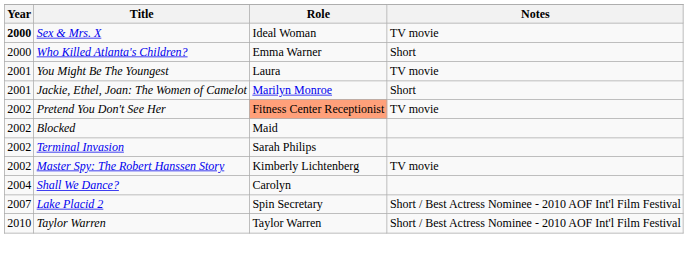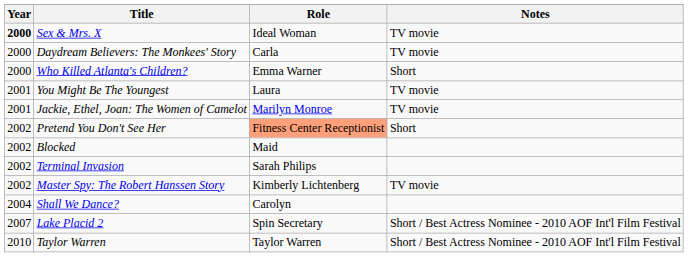+ row: 2000 | Daydream Believers: The Monkees' Story | Carla | TV movie
Jackie, Ethel, Joan: The Women of Camelot | Notes: Short -> TV movie
Pretend You Don't See Her | Notes: TV movie -> Short
